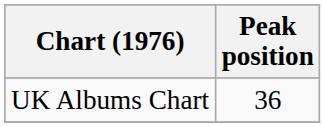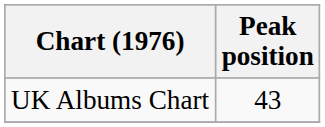UK Albums Chart | Peak position: 36 -> 43
